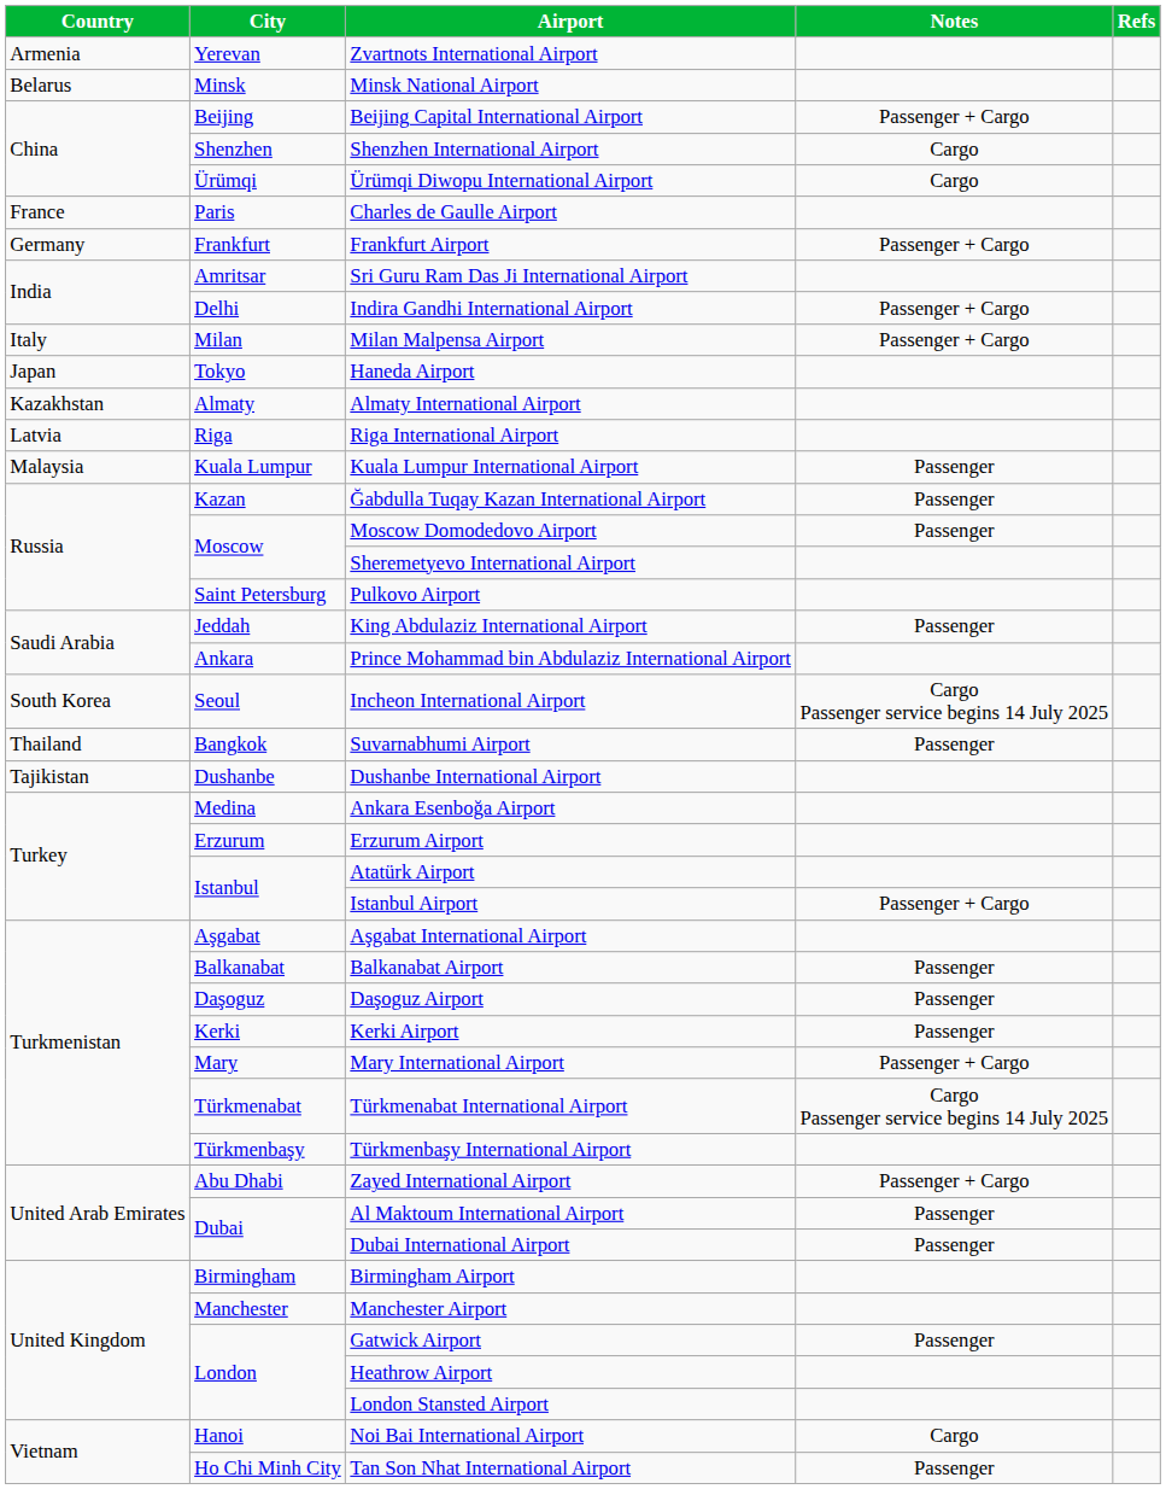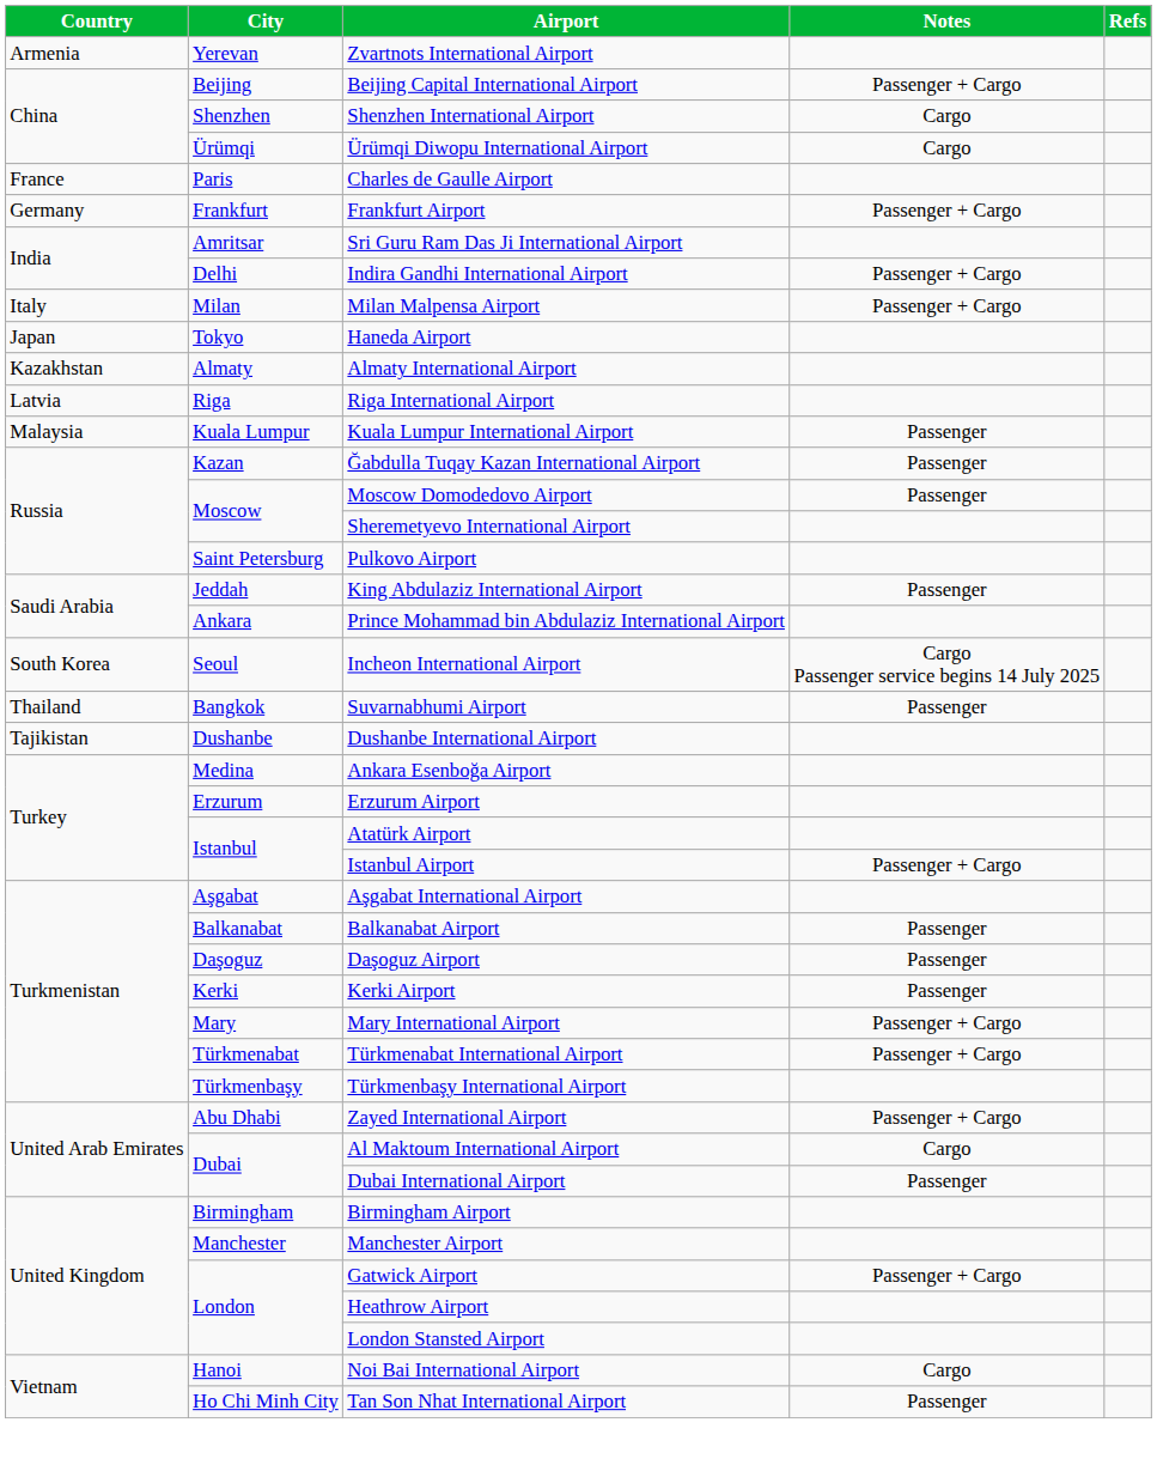- row: Belarus | Minsk | Minsk National Airport
Türkmenabat International Airport | Notes: Cargo Passenger service begins 14 July 2025 -> Passenger + Cargo
Al Maktoum International Airport | Notes: Passenger -> Cargo
Gatwick Airport | Notes: Passenger -> Passenger + Cargo
